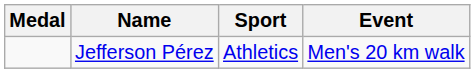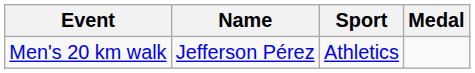columns swapped: Medal <-> Event
